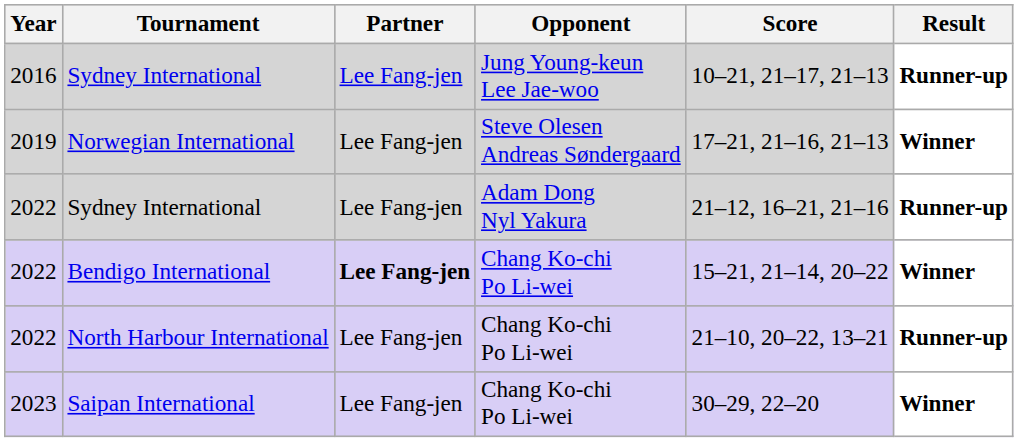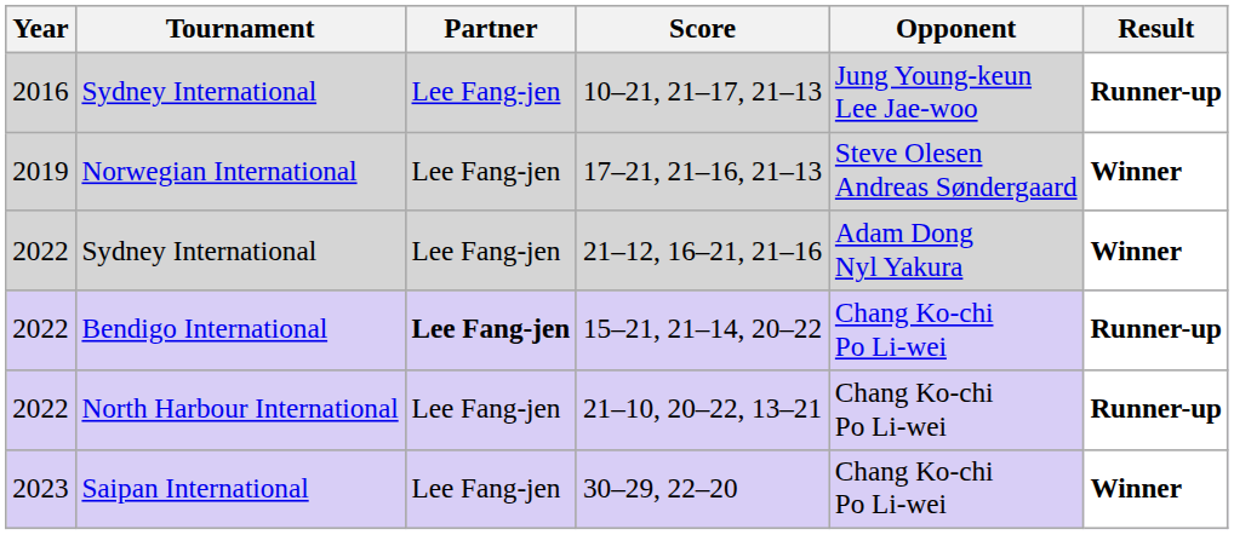columns swapped: Opponent <-> Score
2022 / Sydney International | Result: Runner-up -> Winner
Bendigo International | Result: Winner -> Runner-up
